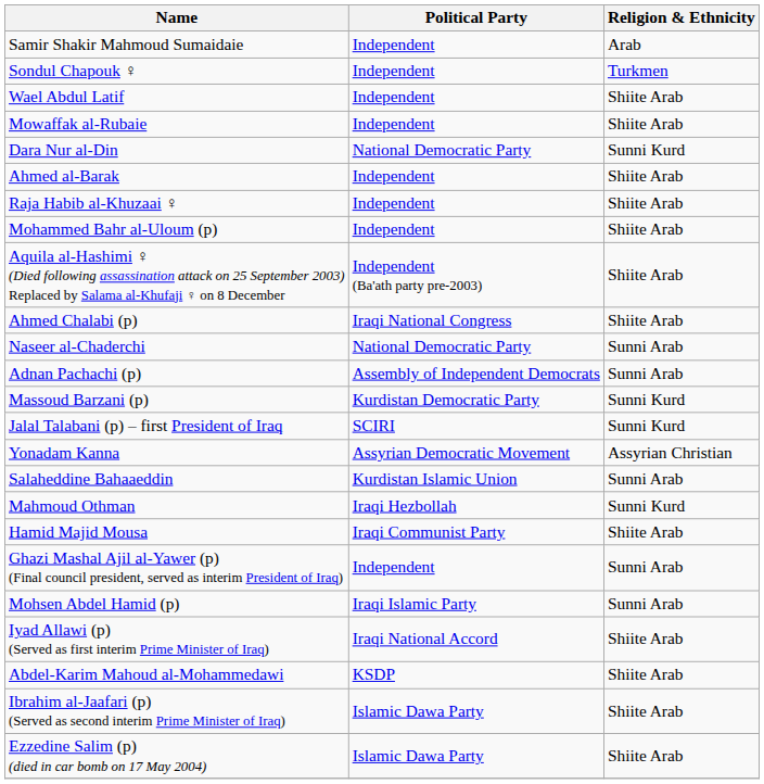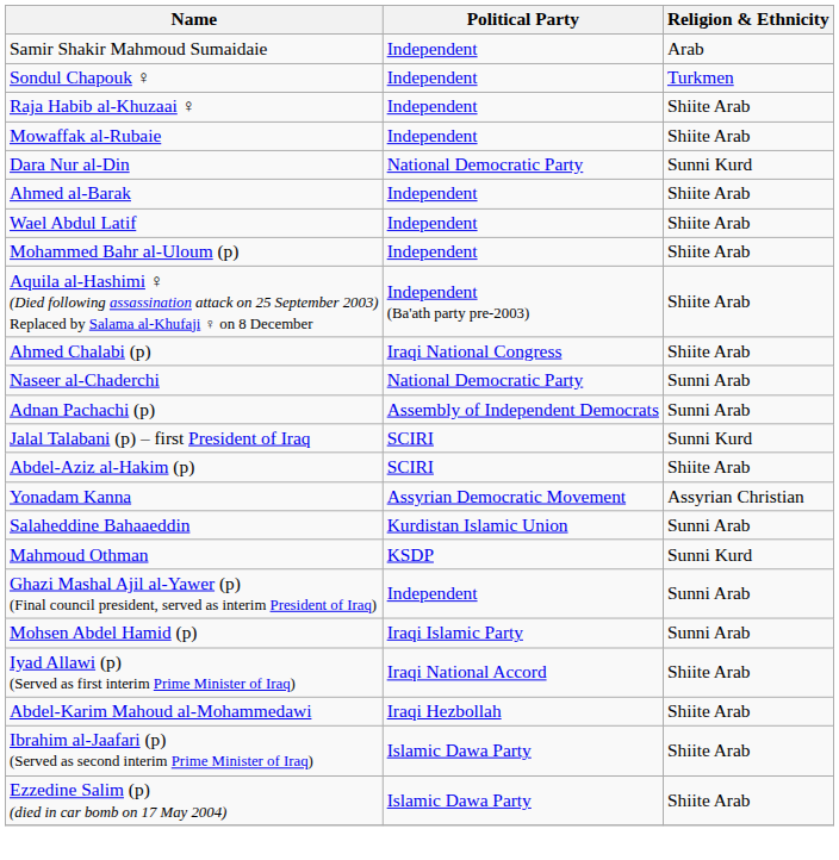rows swapped: Wael Abdul Latif <-> Raja Habib al-Khuzaai ♀
- row: Massoud Barzani (p) | Kurdistan Democratic Party | Sunni Kurd
+ row: Abdel-Aziz al-Hakim (p) | SCIRI | Shiite Arab
Mahmoud Othman | Political Party: Iraqi Hezbollah -> KSDP
- row: Hamid Majid Mousa | Iraqi Communist Party | Shiite Arab
Abdel-Karim Mahoud al-Mohammedawi | Political Party: KSDP -> Iraqi Hezbollah
